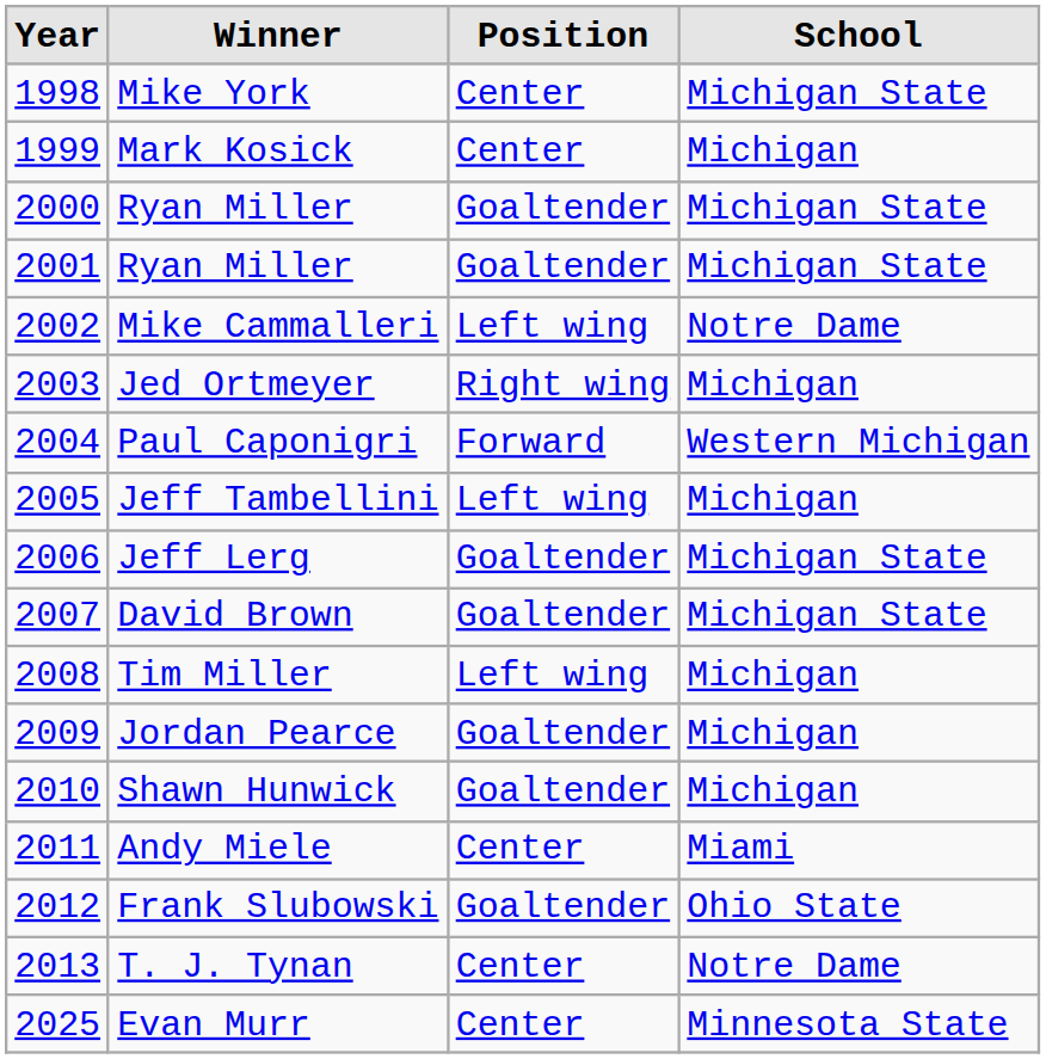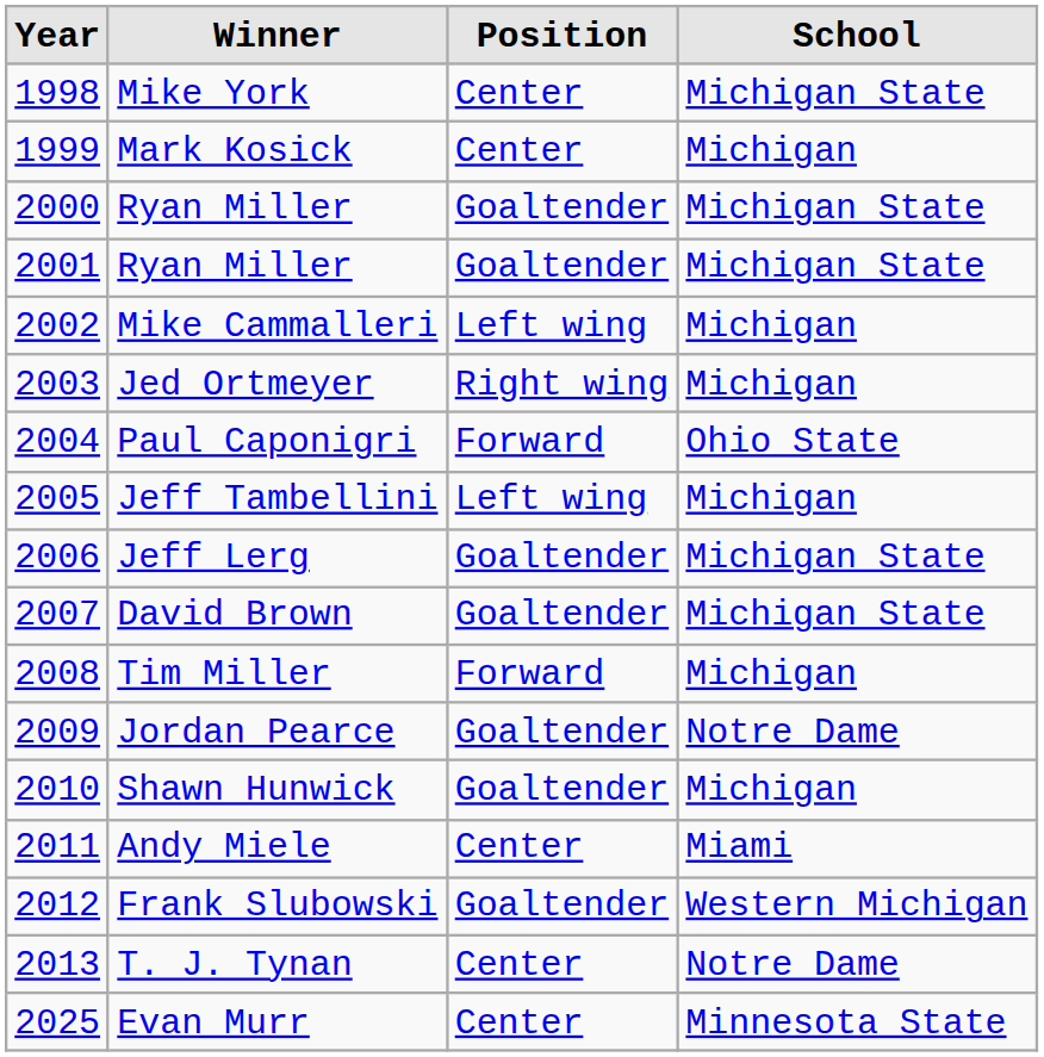Mike Cammalleri | School: Notre Dame -> Michigan
Paul Caponigri | School: Western Michigan -> Ohio State
Tim Miller | Position: Left wing -> Forward
Jordan Pearce | School: Michigan -> Notre Dame
Frank Slubowski | School: Ohio State -> Western Michigan
